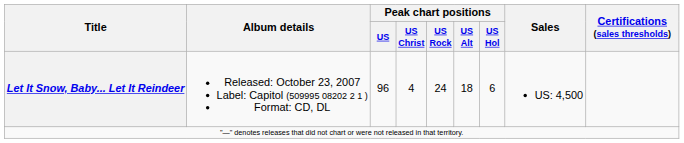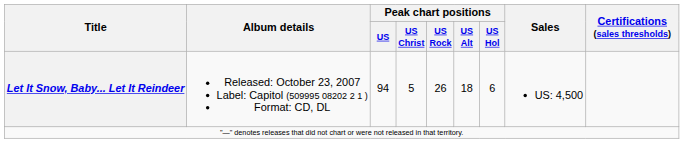Let It Snow, Baby... Let It Reindeer | Peak chart positions / US: 96 -> 94
Let It Snow, Baby... Let It Reindeer | Peak chart positions / US Christ: 4 -> 5
Let It Snow, Baby... Let It Reindeer | Peak chart positions / US Rock: 24 -> 26
